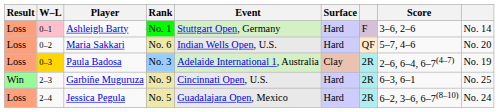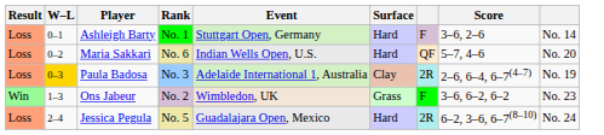Ashleigh Barty | W–L: pink background -> no background
+ row: Win | 1–3 | Ons Jabeur | No. 2 | Wimbledon, UK | Grass | F | 3–6, 6–2, 6–2 | No. 23
- row: Win | 2–3 | Garbiñe Muguruza | No. 9 | Cincinnati Open, U.S. | Hard | 2R | 6–3, 6–1 | No. 25
